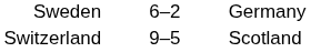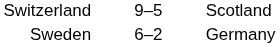rows swapped: Sweden <-> Switzerland
